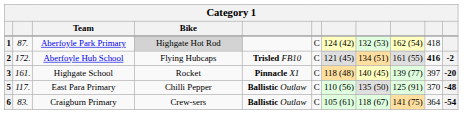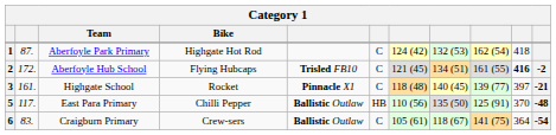1 | Bike: lightgrey background -> no background
3 | column 11: -20 -> -21
5 | column 6: C -> HB
